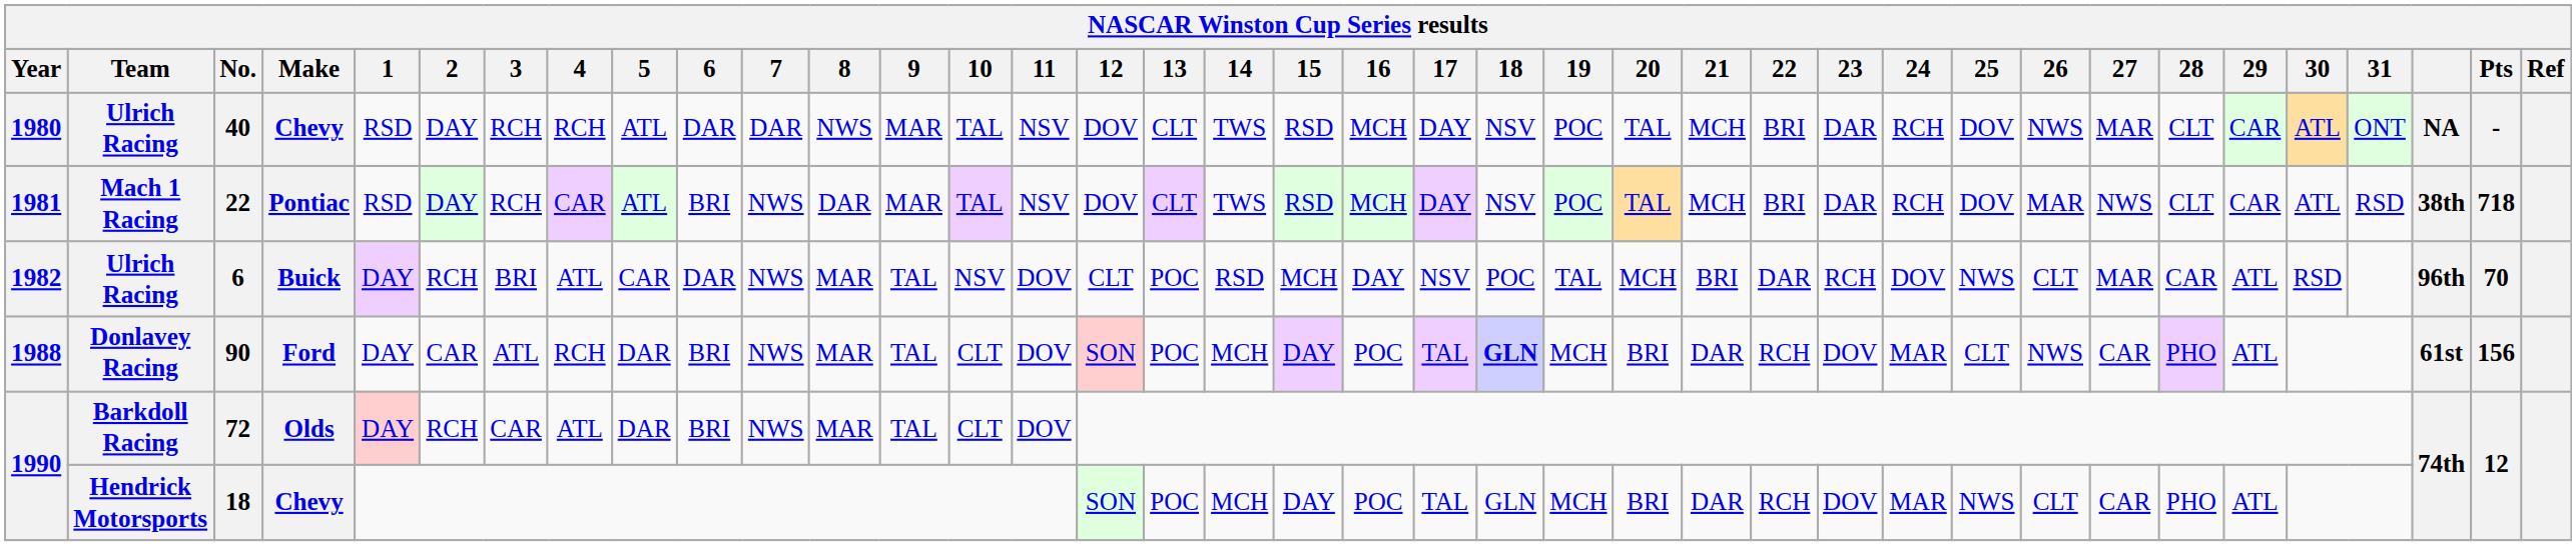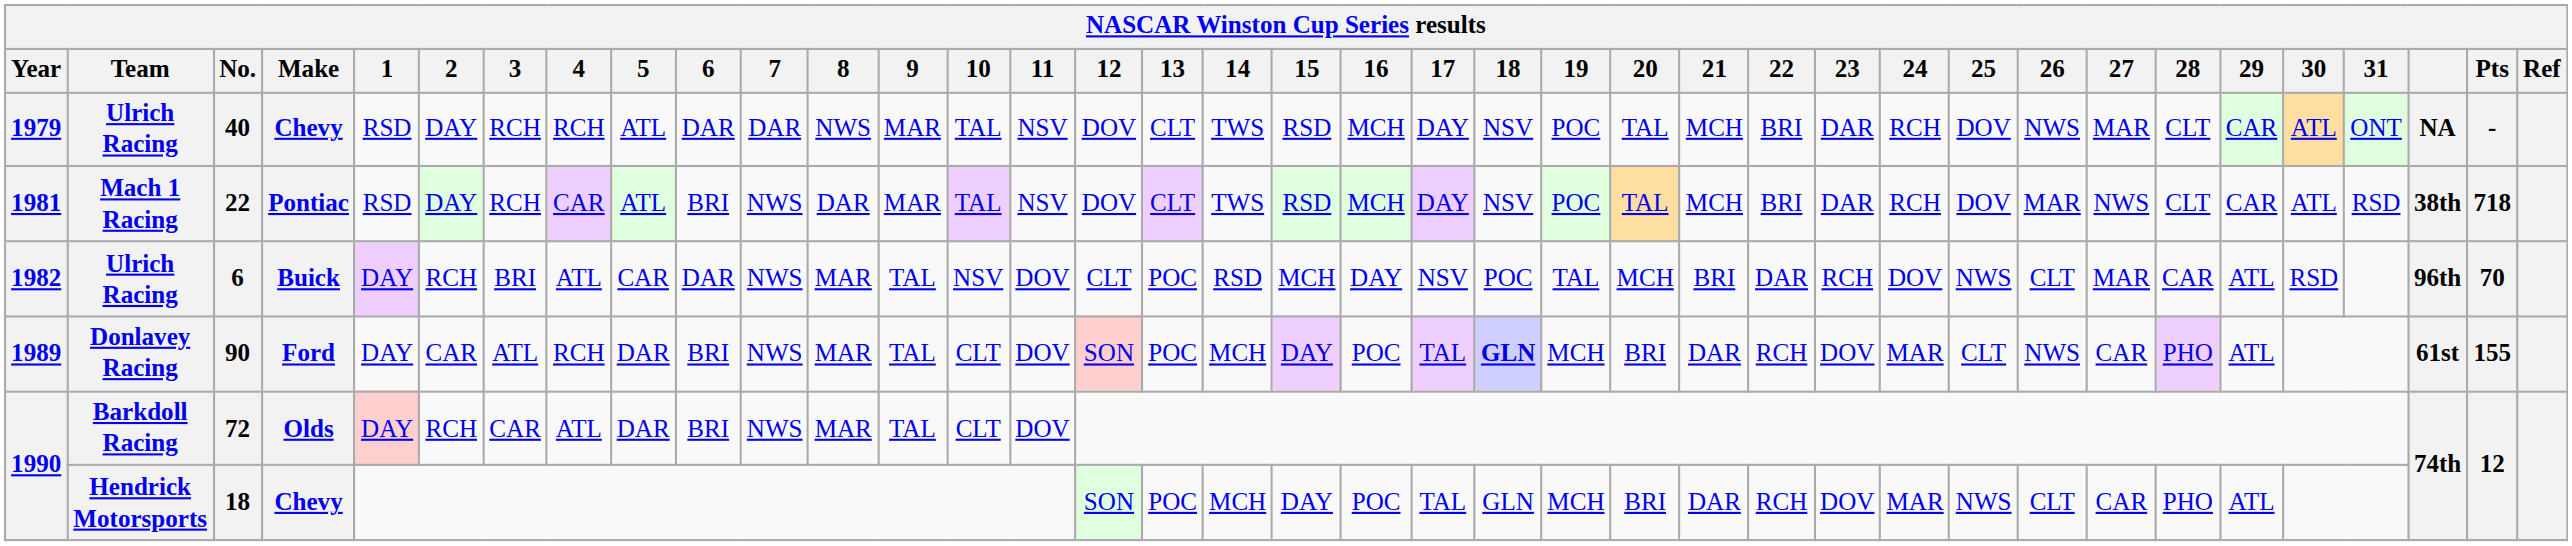40 | Year: 1980 -> 1979
90 | Year: 1988 -> 1989
90 | Pts: 156 -> 155
